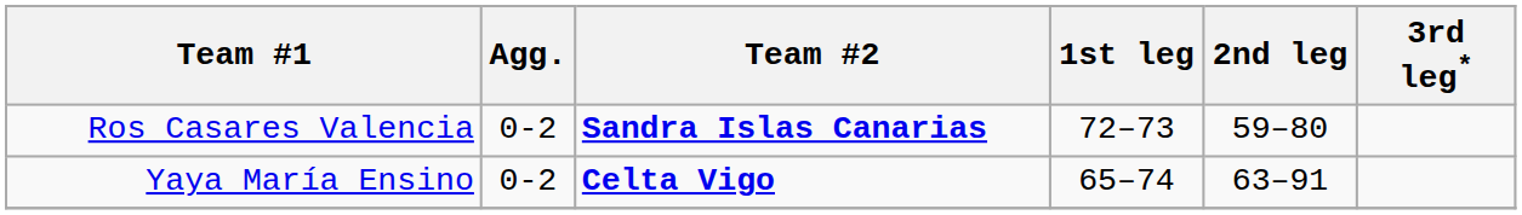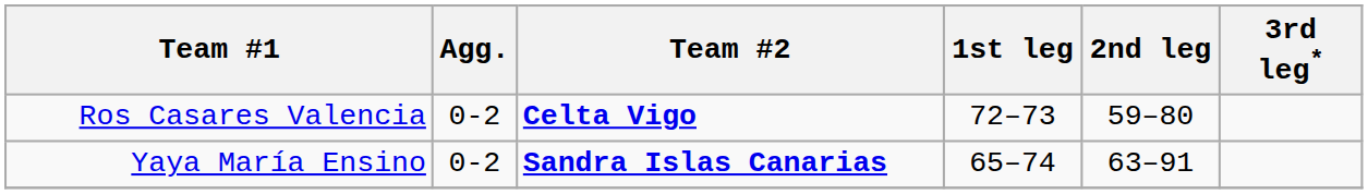Ros Casares Valencia | Team #2: Sandra Islas Canarias -> Celta Vigo
Yaya María Ensino | Team #2: Celta Vigo -> Sandra Islas Canarias
